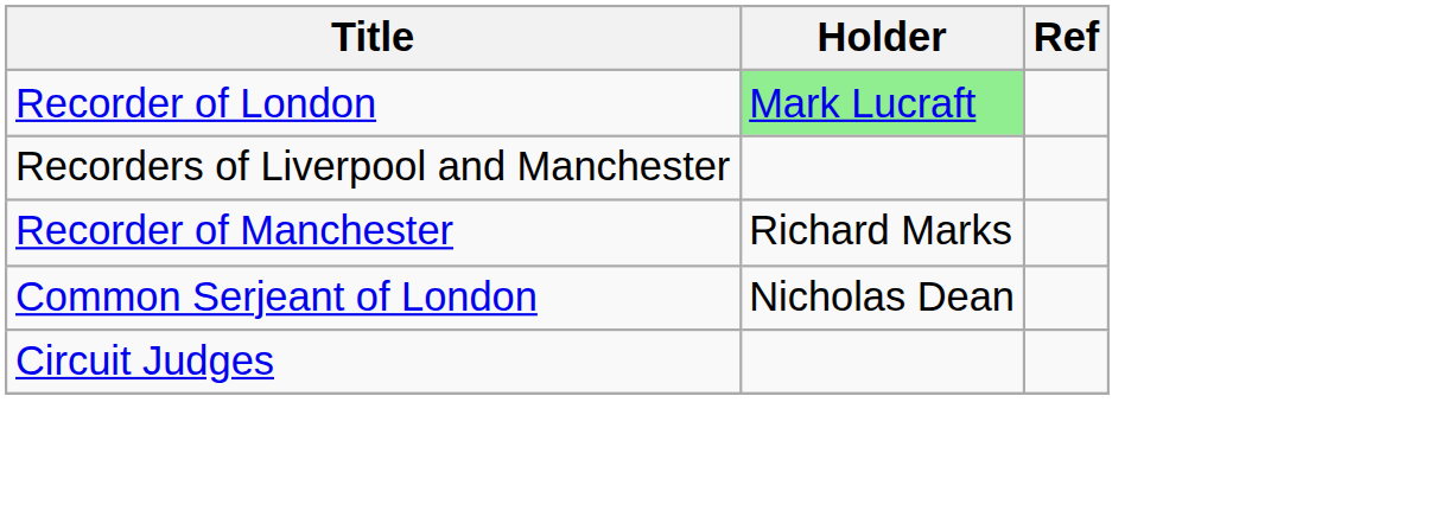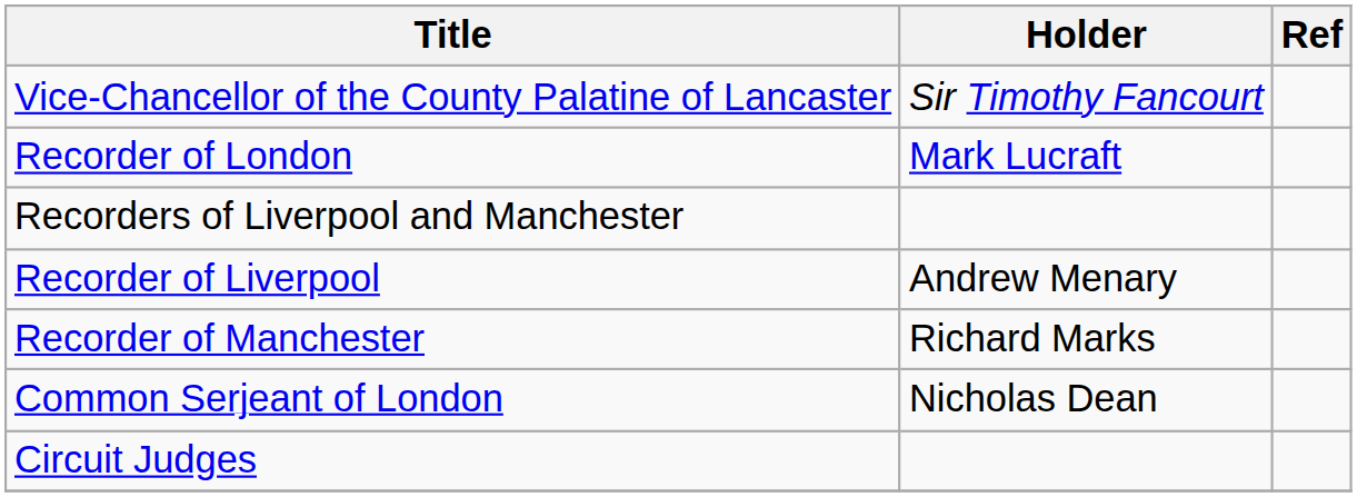+ row: Vice-Chancellor of the County Palatine of Lancaster | Sir Timothy Fancourt
Recorder of London | Holder: lightgreen background -> no background
+ row: Recorder of Liverpool | Andrew Menary
